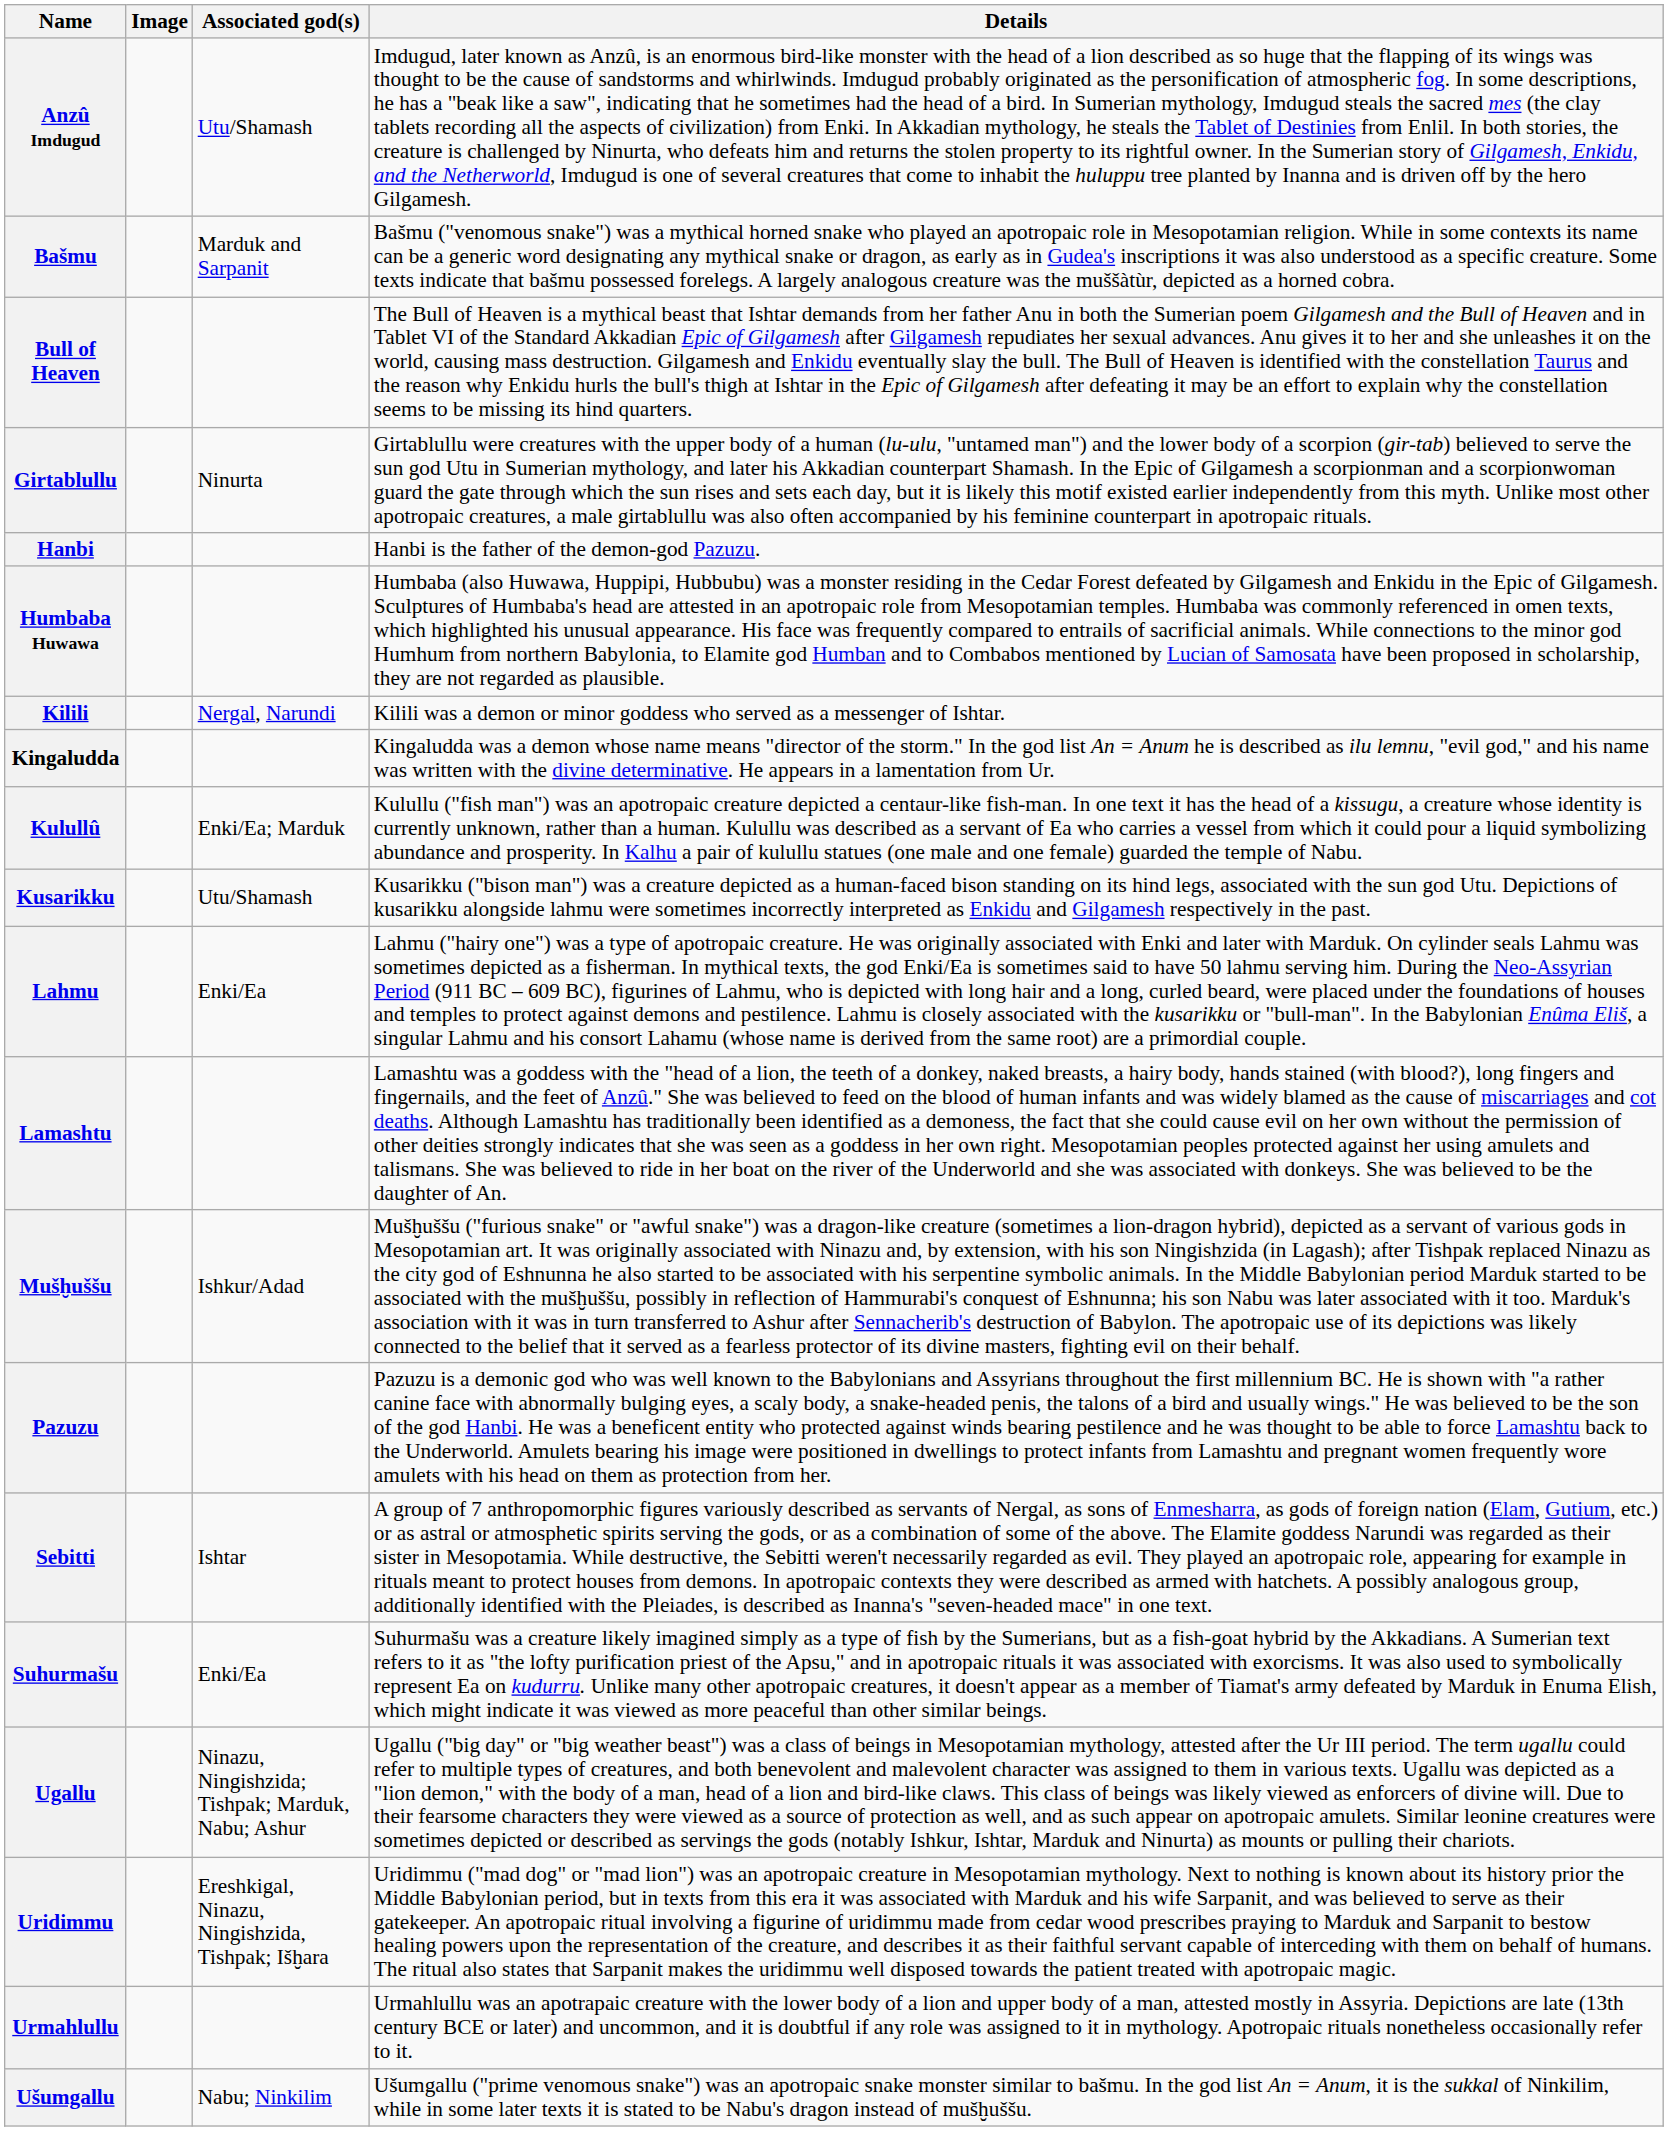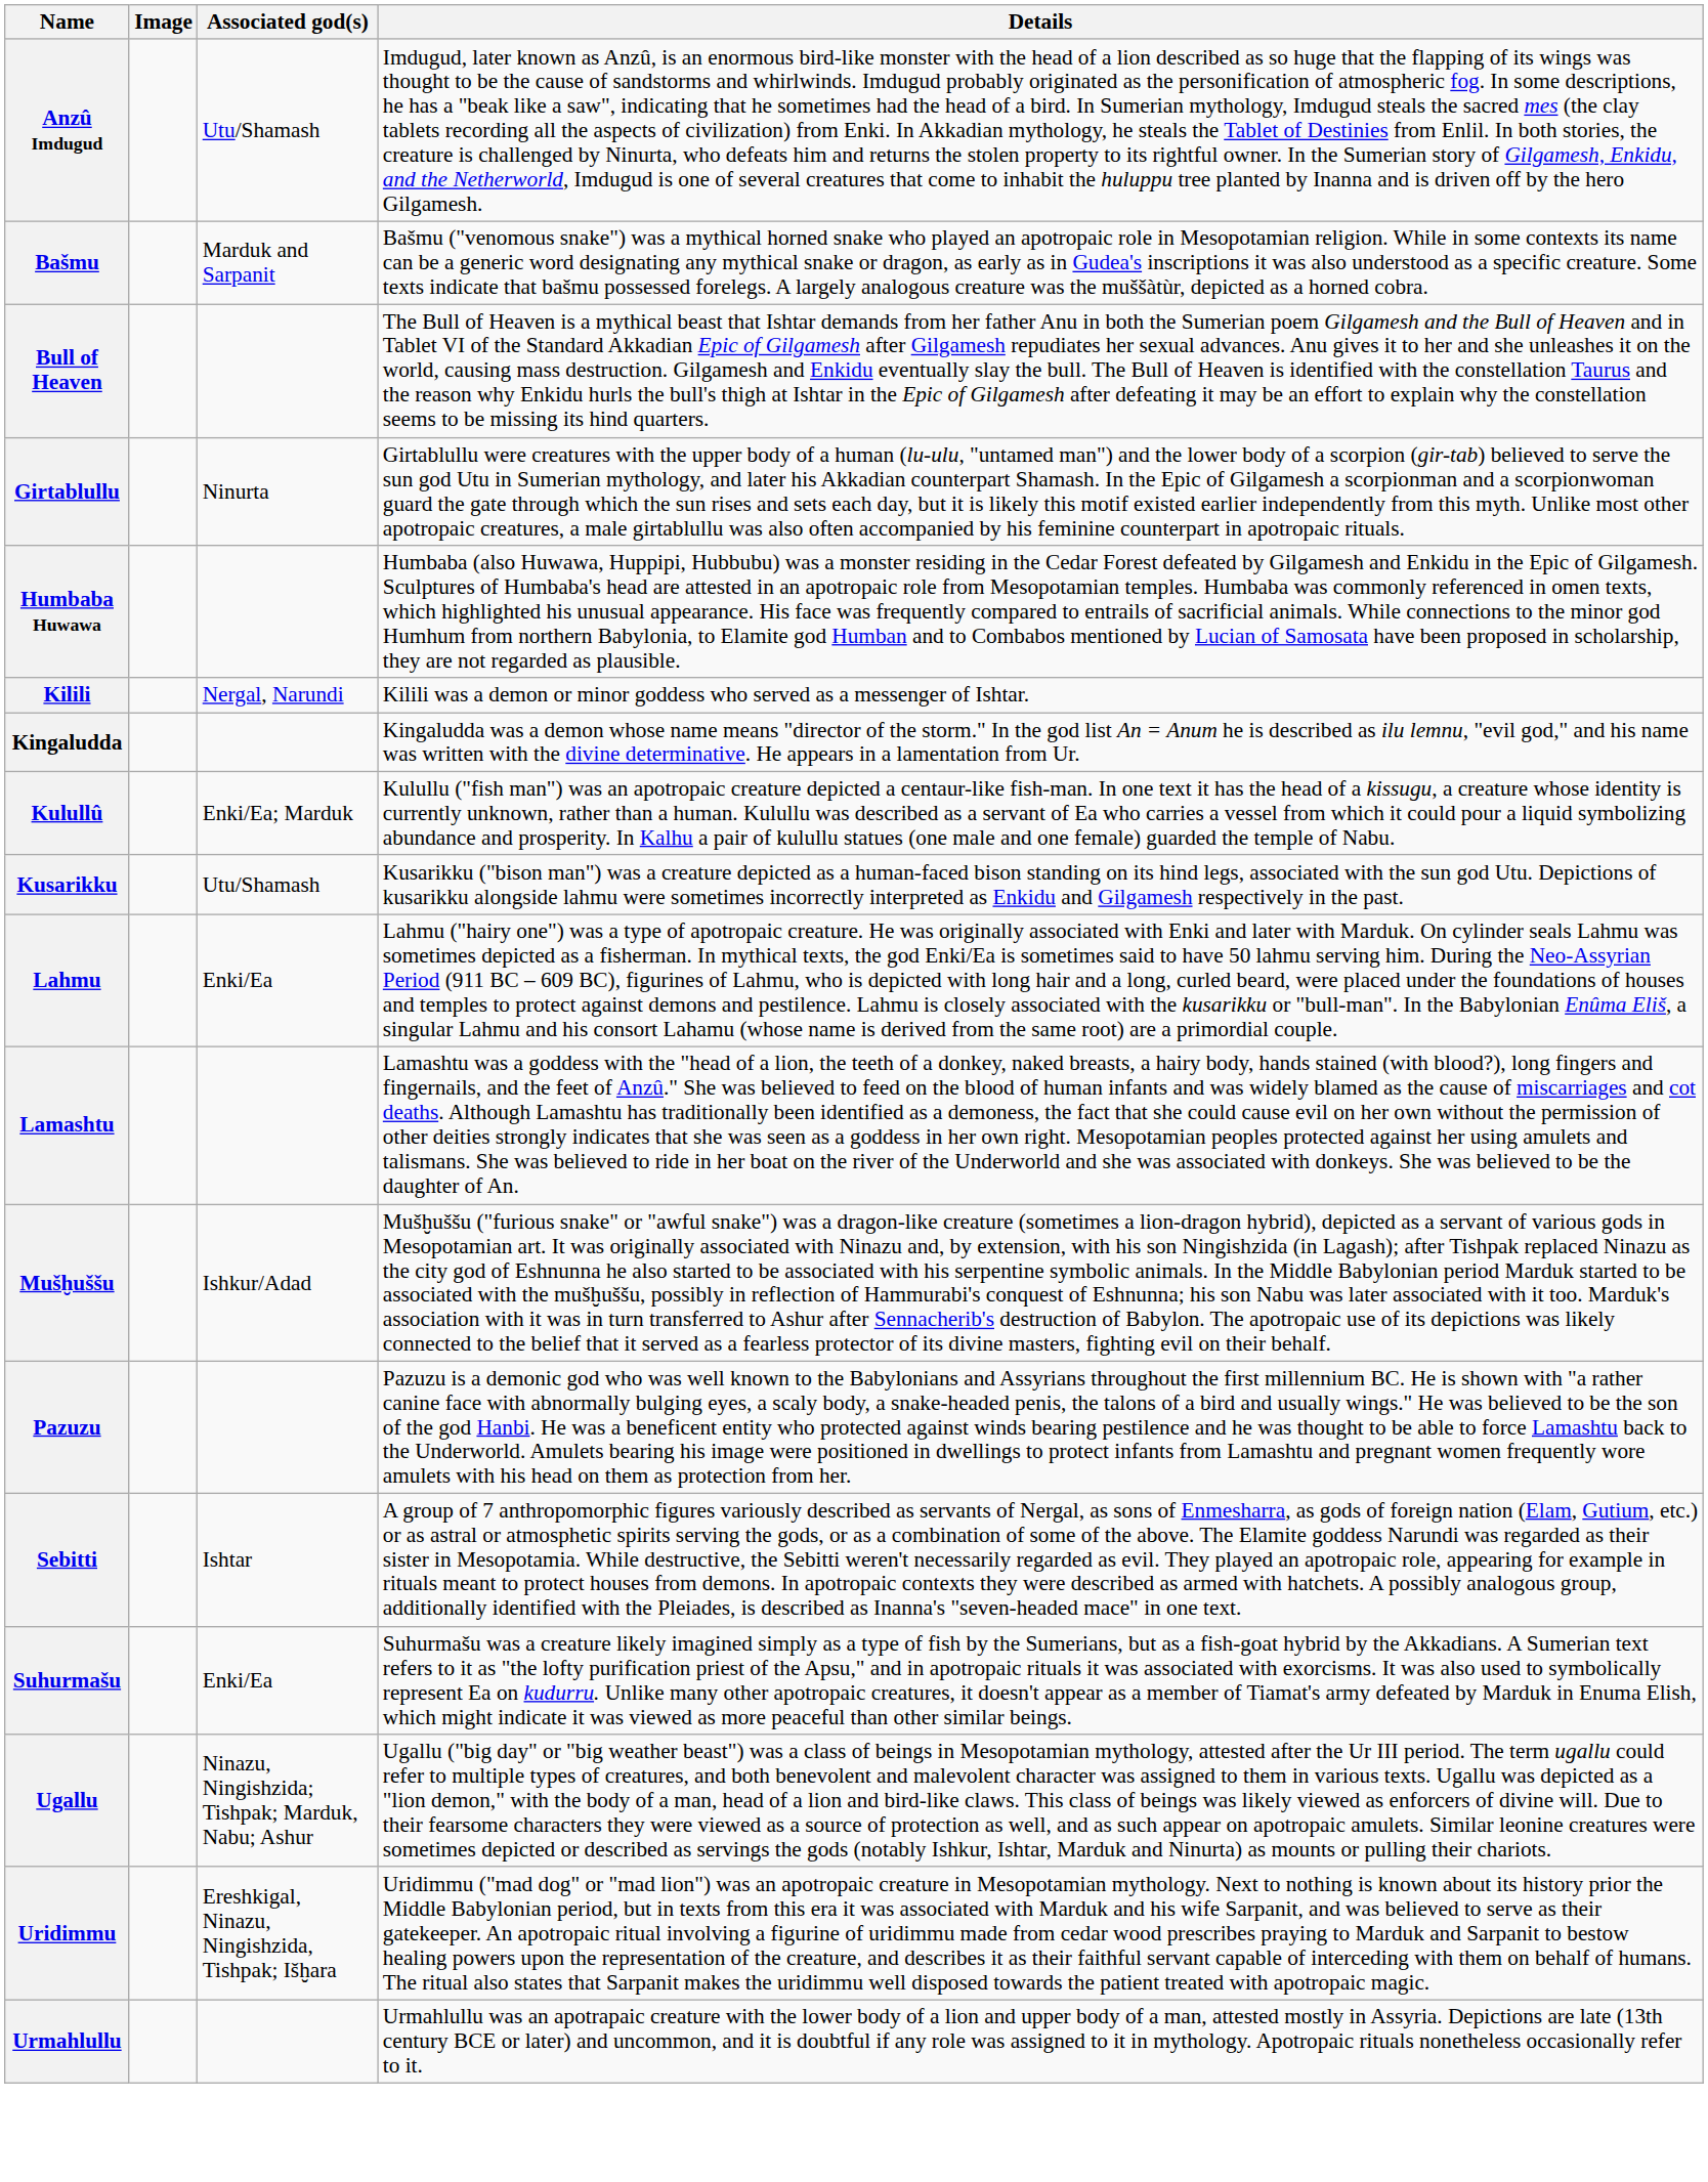- row: Hanbi | Hanbi is the father of the demon-god Pazuzu.
- row: Ušumgallu | Nabu; Ninkilim | Ušumgallu ("prime venomous snake") was an apotropaic snake monster similar to bašmu. In the god list An = Anum, it is the sukkal of Ninkilim, while in some later texts it is stated to be Nabu's dragon instead of mušḫuššu.
